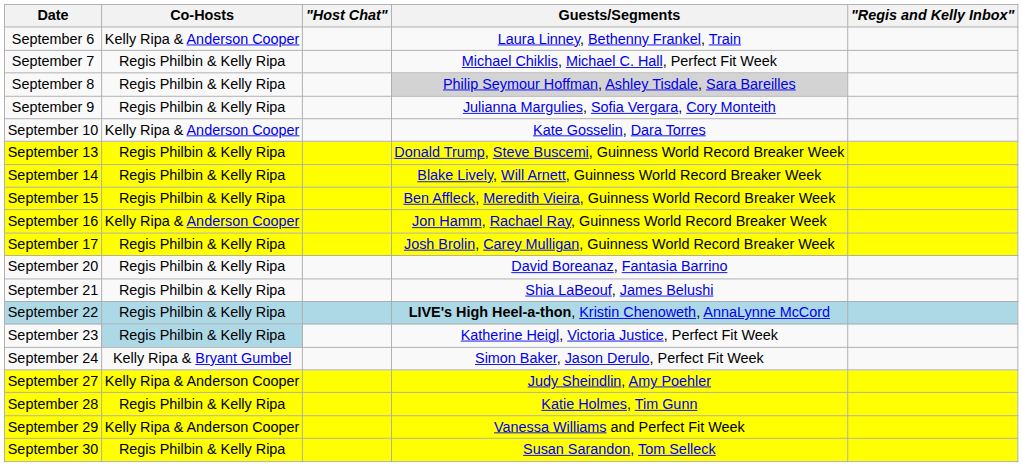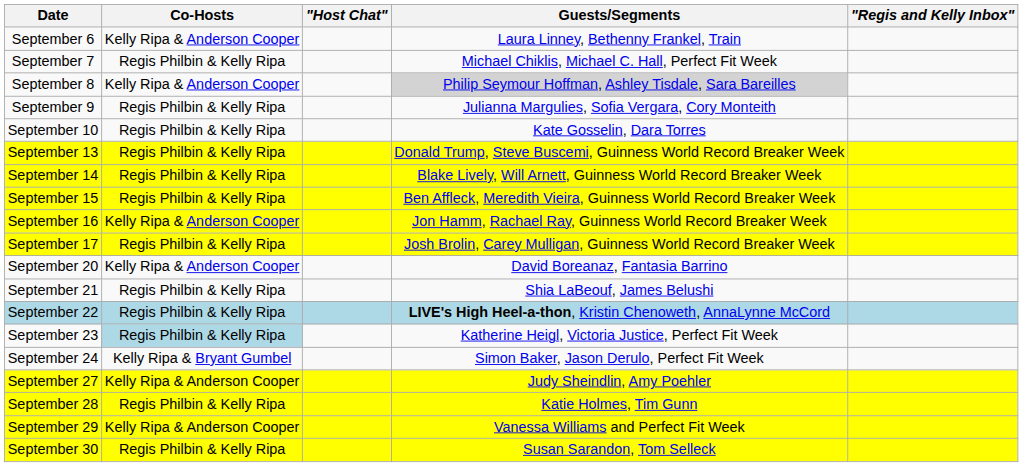September 8 | Co-Hosts: Regis Philbin & Kelly Ripa -> Kelly Ripa & Anderson Cooper
September 10 | Co-Hosts: Kelly Ripa & Anderson Cooper -> Regis Philbin & Kelly Ripa
September 20 | Co-Hosts: Regis Philbin & Kelly Ripa -> Kelly Ripa & Anderson Cooper
